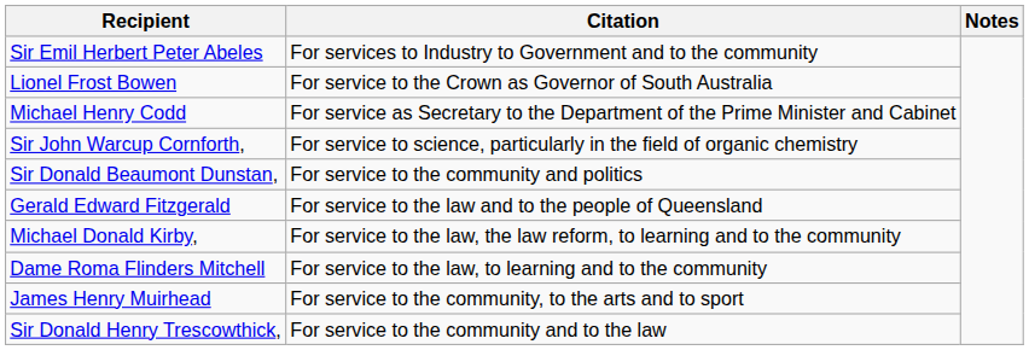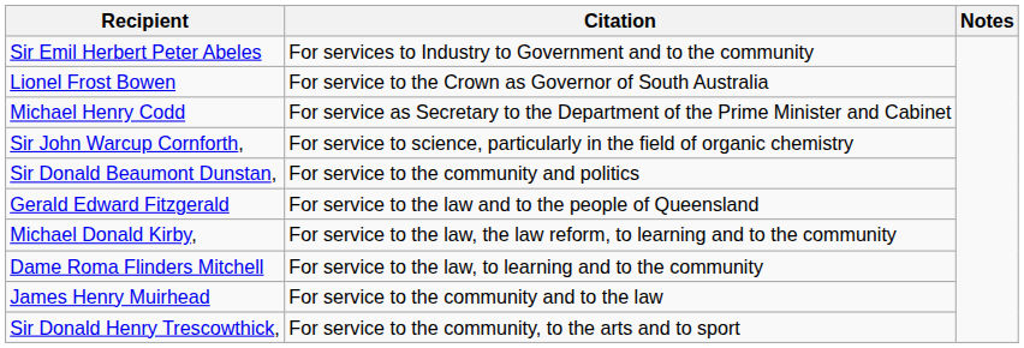James Henry Muirhead | Citation: For service to the community, to the arts and to sport -> For service to the community and to the law
Sir Donald Henry Trescowthick, | Citation: For service to the community and to the law -> For service to the community, to the arts and to sport
